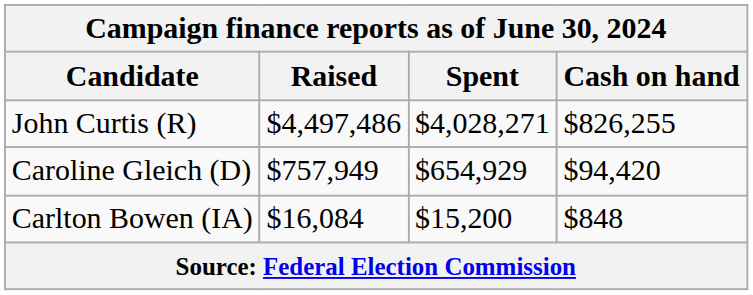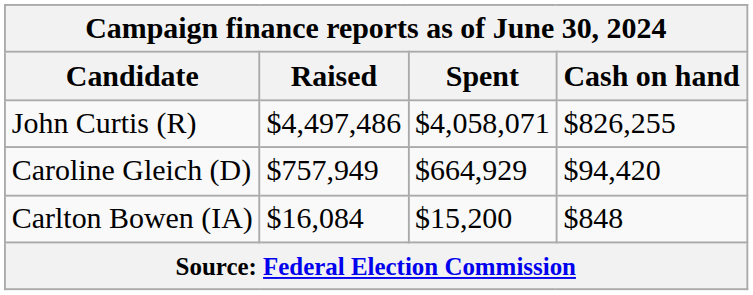John Curtis (R) | Spent: $4,028,271 -> $4,058,071
Caroline Gleich (D) | Spent: $654,929 -> $664,929
